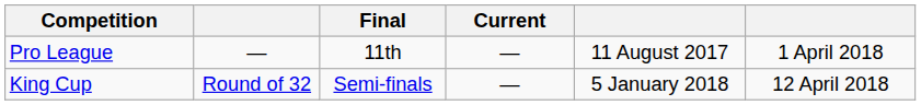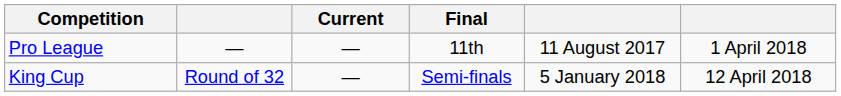columns swapped: Current <-> Final
